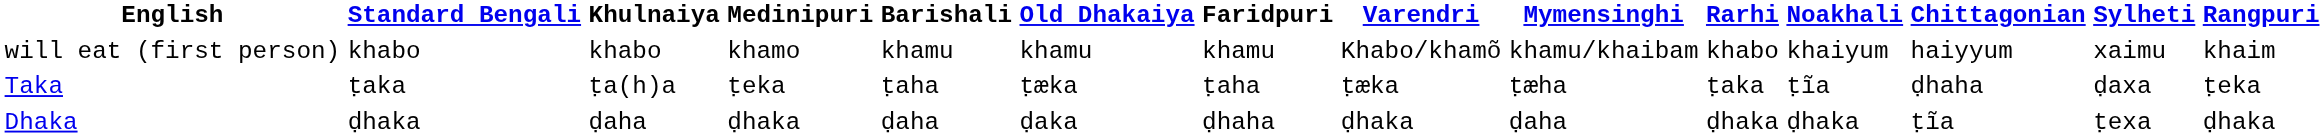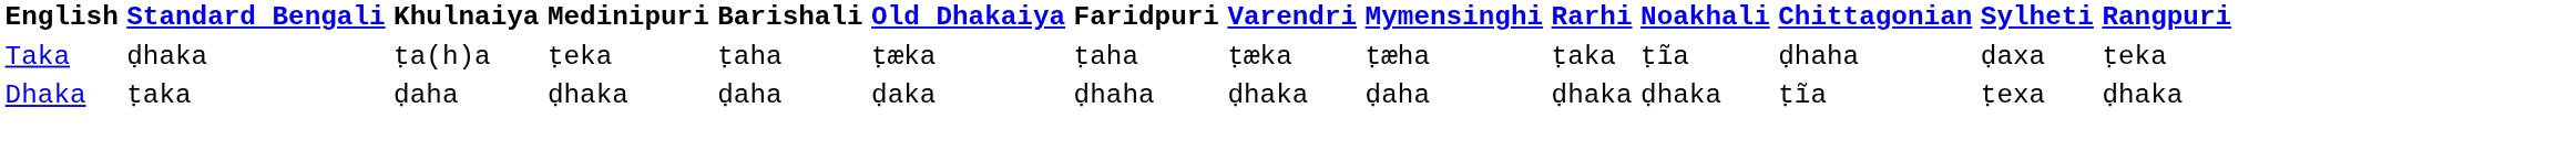- row: will eat (first person) | khabo | khabo | khamo | khamu | khamu | khamu | Khabo/khamõ | khamu/khaibam | khabo | khaiyum | haiyyum | xaimu | khaim
Taka | Standard Bengali: ṭaka -> ḍhaka
Dhaka | Standard Bengali: ḍhaka -> ṭaka
